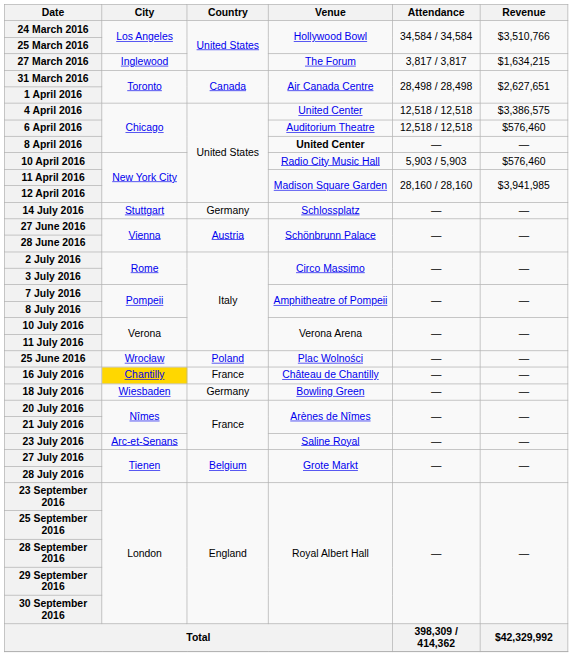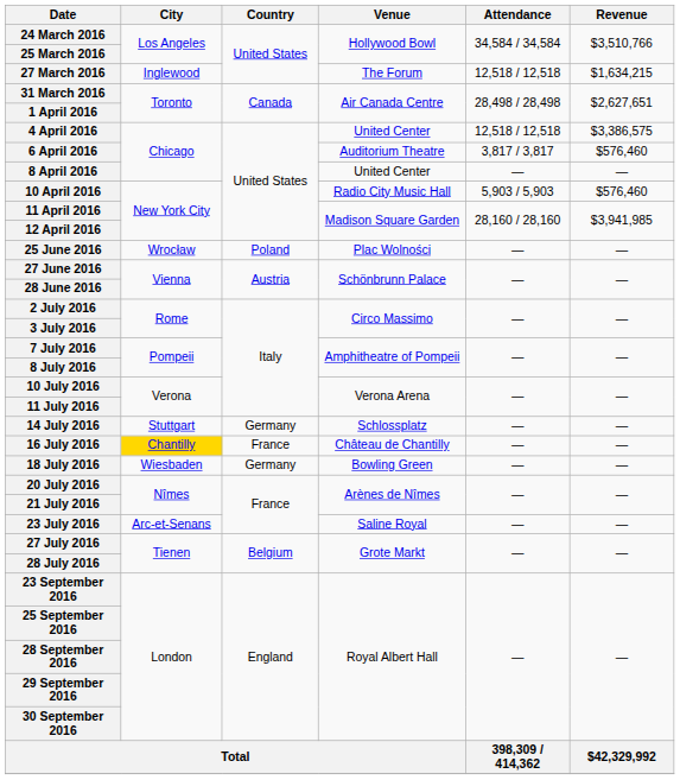27 March 2016 | Attendance: 3,817 / 3,817 -> 12,518 / 12,518
6 April 2016 | Attendance: 12,518 / 12,518 -> 3,817 / 3,817
8 April 2016 | Venue: bold -> normal
rows swapped: 25 June 2016 <-> 14 July 2016
